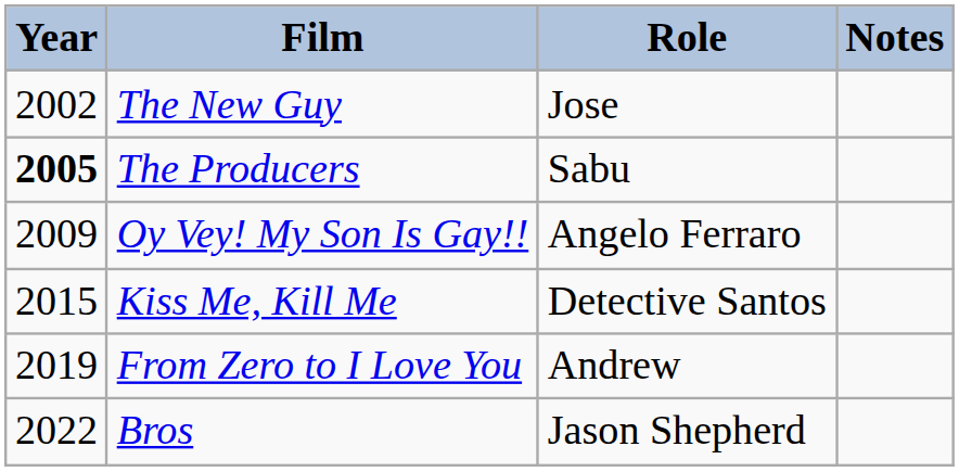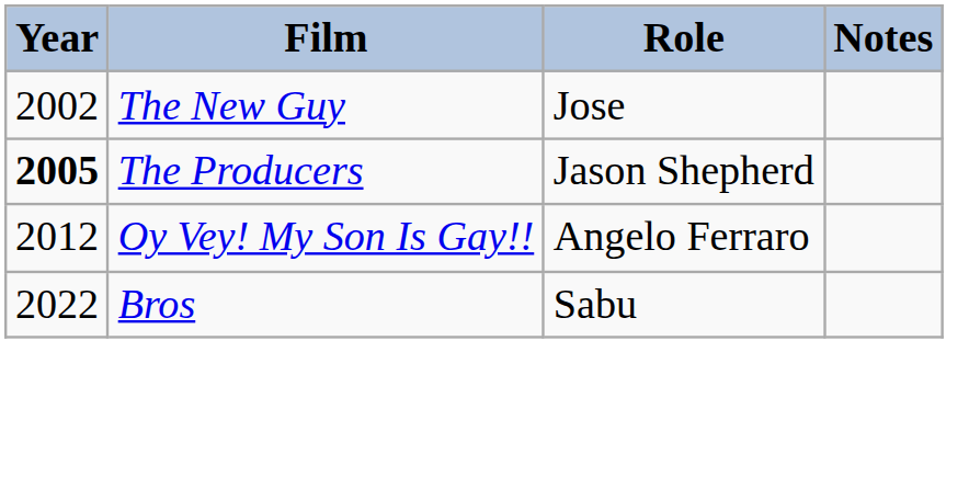The Producers | Role: Sabu -> Jason Shepherd
Oy Vey! My Son Is Gay!! | Year: 2009 -> 2012
- row: 2015 | Kiss Me, Kill Me | Detective Santos
- row: 2019 | From Zero to I Love You | Andrew
Bros | Role: Jason Shepherd -> Sabu
